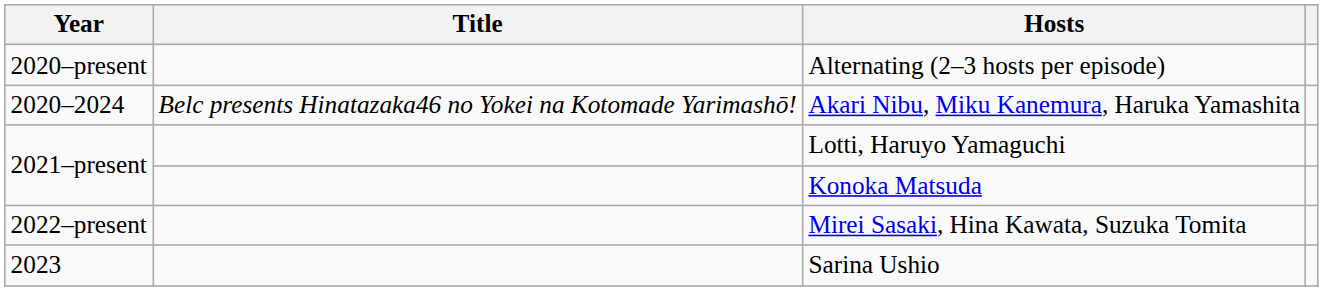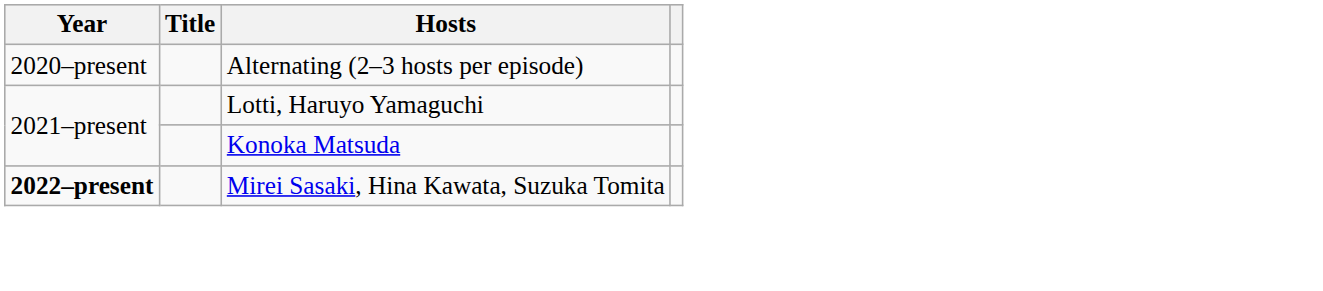- row: 2020–2024 | Belc presents Hinatazaka46 no Yokei na Kotomade Yarimashō! | Akari Nibu, Miku Kanemura, Haruka Yamashita
Mirei Sasaki, Hina Kawata, Suzuka Tomita | Year: normal -> bold
- row: 2023 | Sarina Ushio
